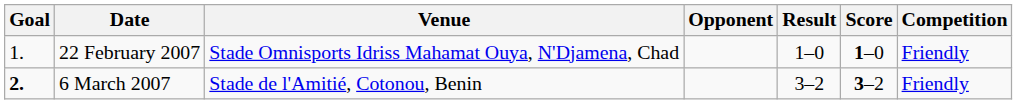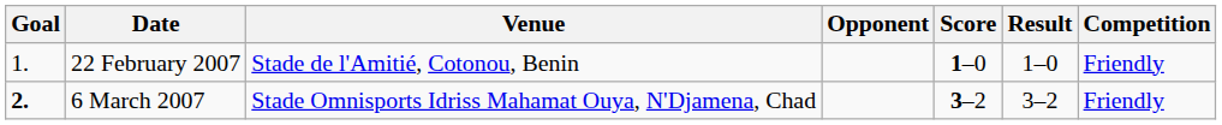columns swapped: Score <-> Result
22 February 2007 | Venue: Stade Omnisports Idriss Mahamat Ouya, N'Djamena, Chad -> Stade de l'Amitié, Cotonou, Benin
6 March 2007 | Venue: Stade de l'Amitié, Cotonou, Benin -> Stade Omnisports Idriss Mahamat Ouya, N'Djamena, Chad
